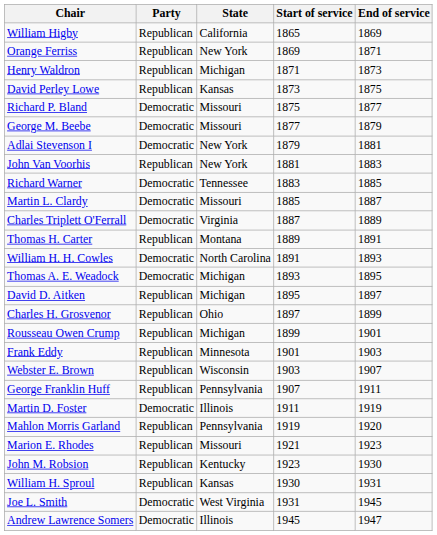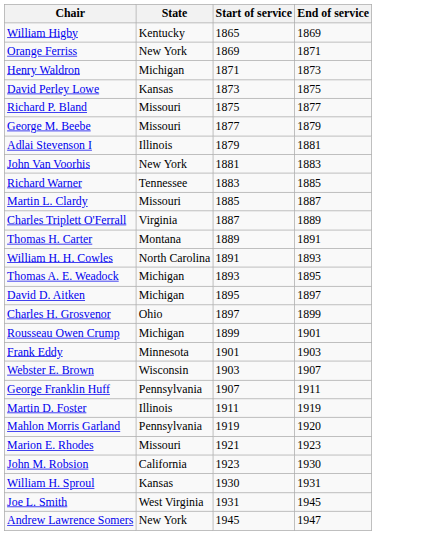- column: Party | Republican | Republican | Republican | Republican | Democratic | Democratic | Democratic | Republican | Democratic | Democratic | Democratic | Republican | Democratic | Democratic | Republican | Republican | Republican | Republican | Republican | Republican | Democratic | Republican | Republican | Republican | Republican | Democratic | Democratic
William Higby | State: California -> Kentucky
Adlai Stevenson I | State: New York -> Illinois
John M. Robsion | State: Kentucky -> California
Andrew Lawrence Somers | State: Illinois -> New York
